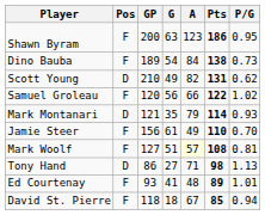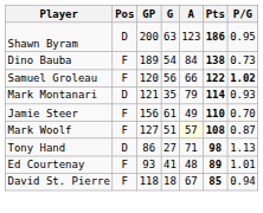Shawn Byram | Pos: F -> D
- row: Scott Young | D | 210 | 49 | 82 | 131 | 0.62
Samuel Groleau | P/G: normal -> bold
Mark Woolf | P/G: 0.81 -> 0.87
